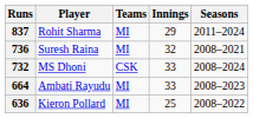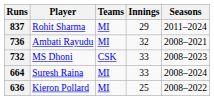736 | Player: Suresh Raina -> Ambati Rayudu
732 | Seasons: 2008–2024 -> 2008–2023
664 | Player: Ambati Rayudu -> Suresh Raina
664 | Seasons: 2008–2023 -> 2008–2024
